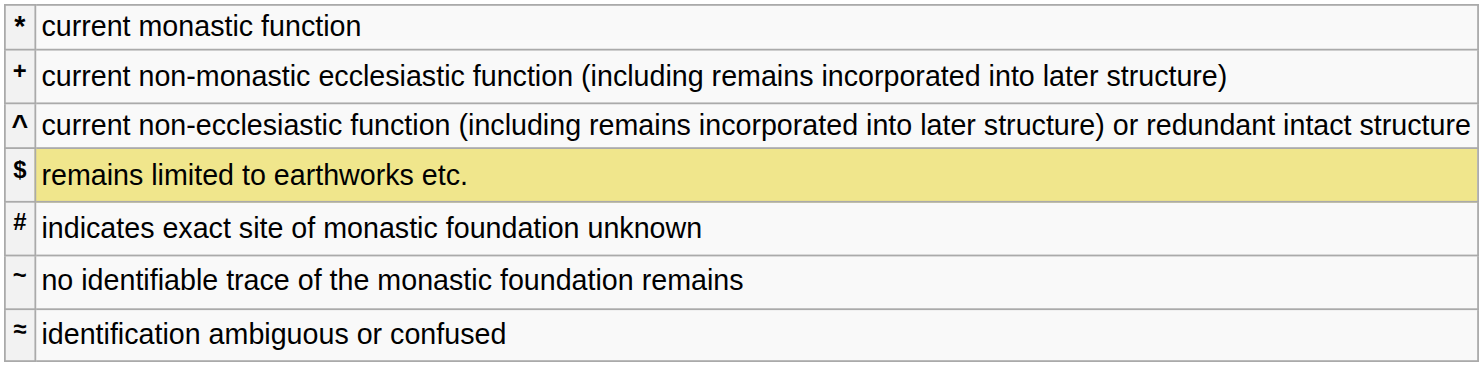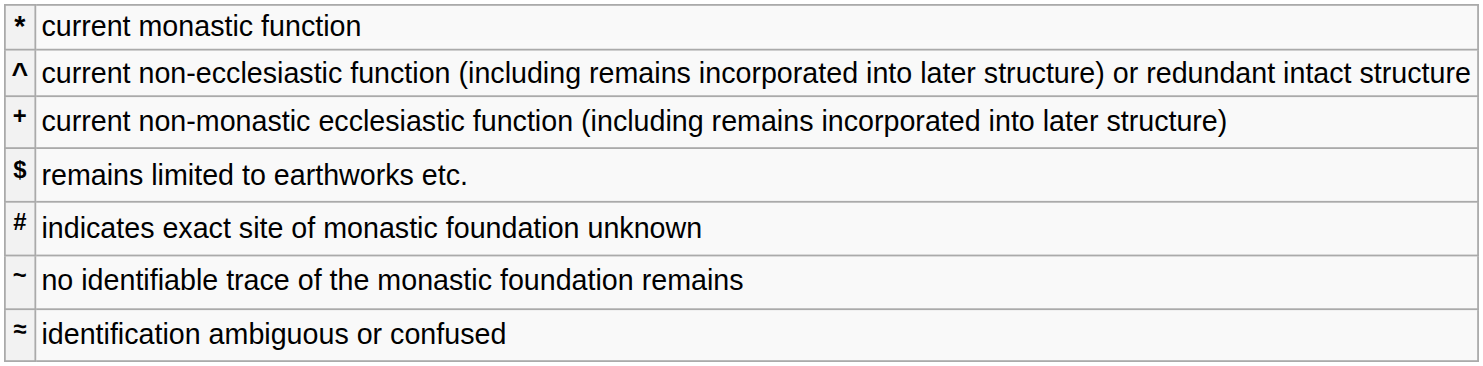rows swapped: + <-> ^
$ | column 2: khaki background -> no background
